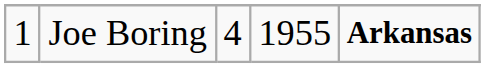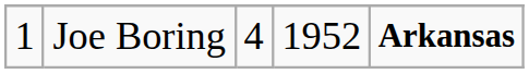Joe Boring | column 4: 1955 -> 1952
